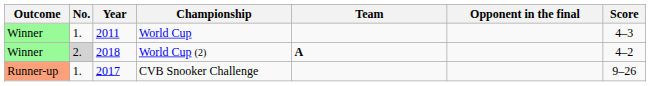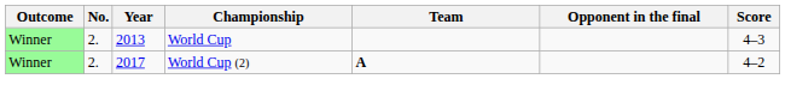World Cup | No.: 1. -> 2.
World Cup | Year: 2011 -> 2013
World Cup (2) | No.: lightgrey background -> no background
World Cup (2) | Year: 2018 -> 2017
- row: Runner-up | 1. | 2017 | CVB Snooker Challenge | 9–26
